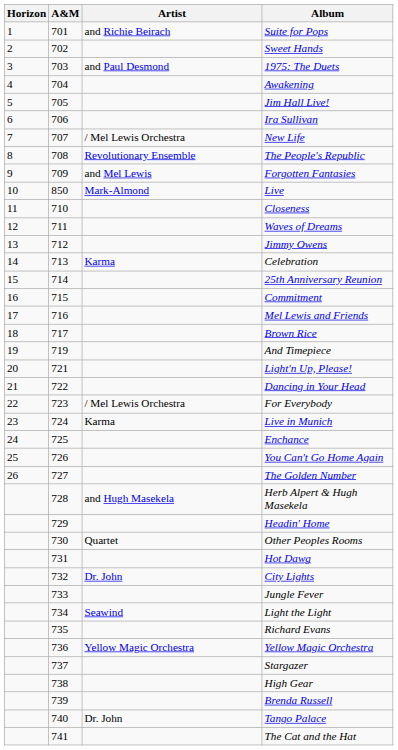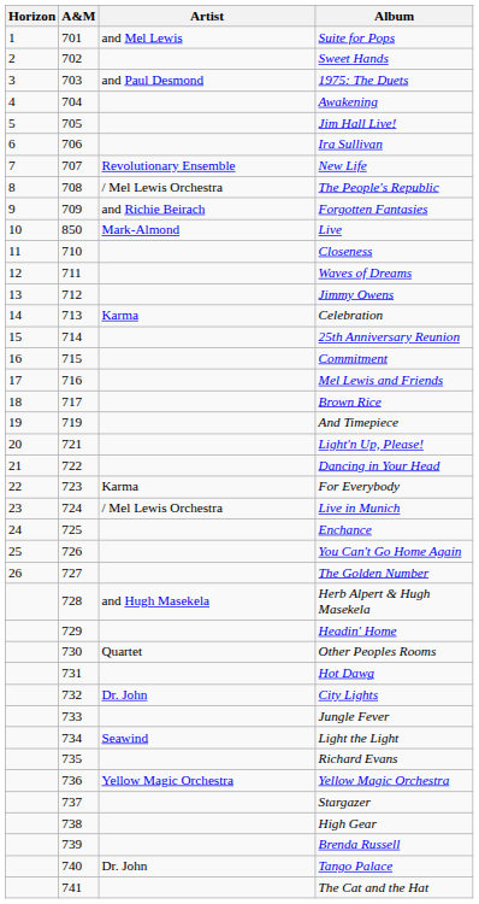Suite for Pops | Artist: and Richie Beirach -> and Mel Lewis
New Life | Artist: / Mel Lewis Orchestra -> Revolutionary Ensemble
The People's Republic | Artist: Revolutionary Ensemble -> / Mel Lewis Orchestra
Forgotten Fantasies | Artist: and Mel Lewis -> and Richie Beirach
For Everybody | Artist: / Mel Lewis Orchestra -> Karma
Live in Munich | Artist: Karma -> / Mel Lewis Orchestra
